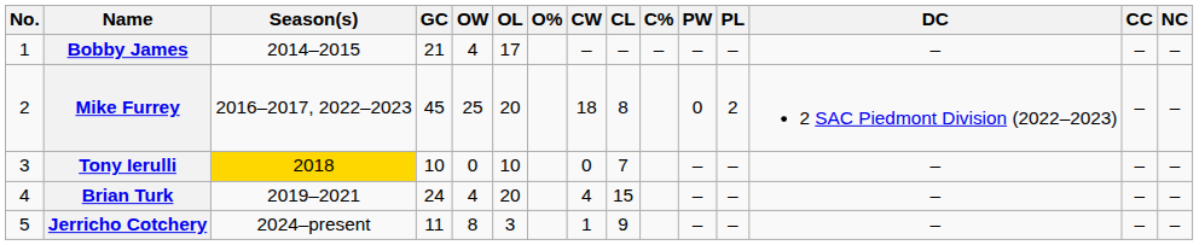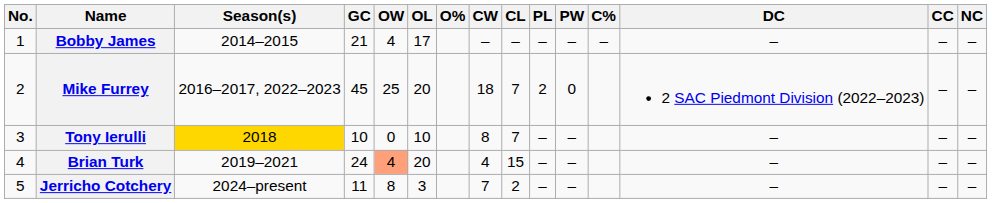columns swapped: C% <-> PL
Mike Furrey | CL: 8 -> 7
Tony Ierulli | CW: 0 -> 8
Brian Turk | OW: no background -> lightsalmon background
Jerricho Cotchery | CW: 1 -> 7
Jerricho Cotchery | CL: 9 -> 2
